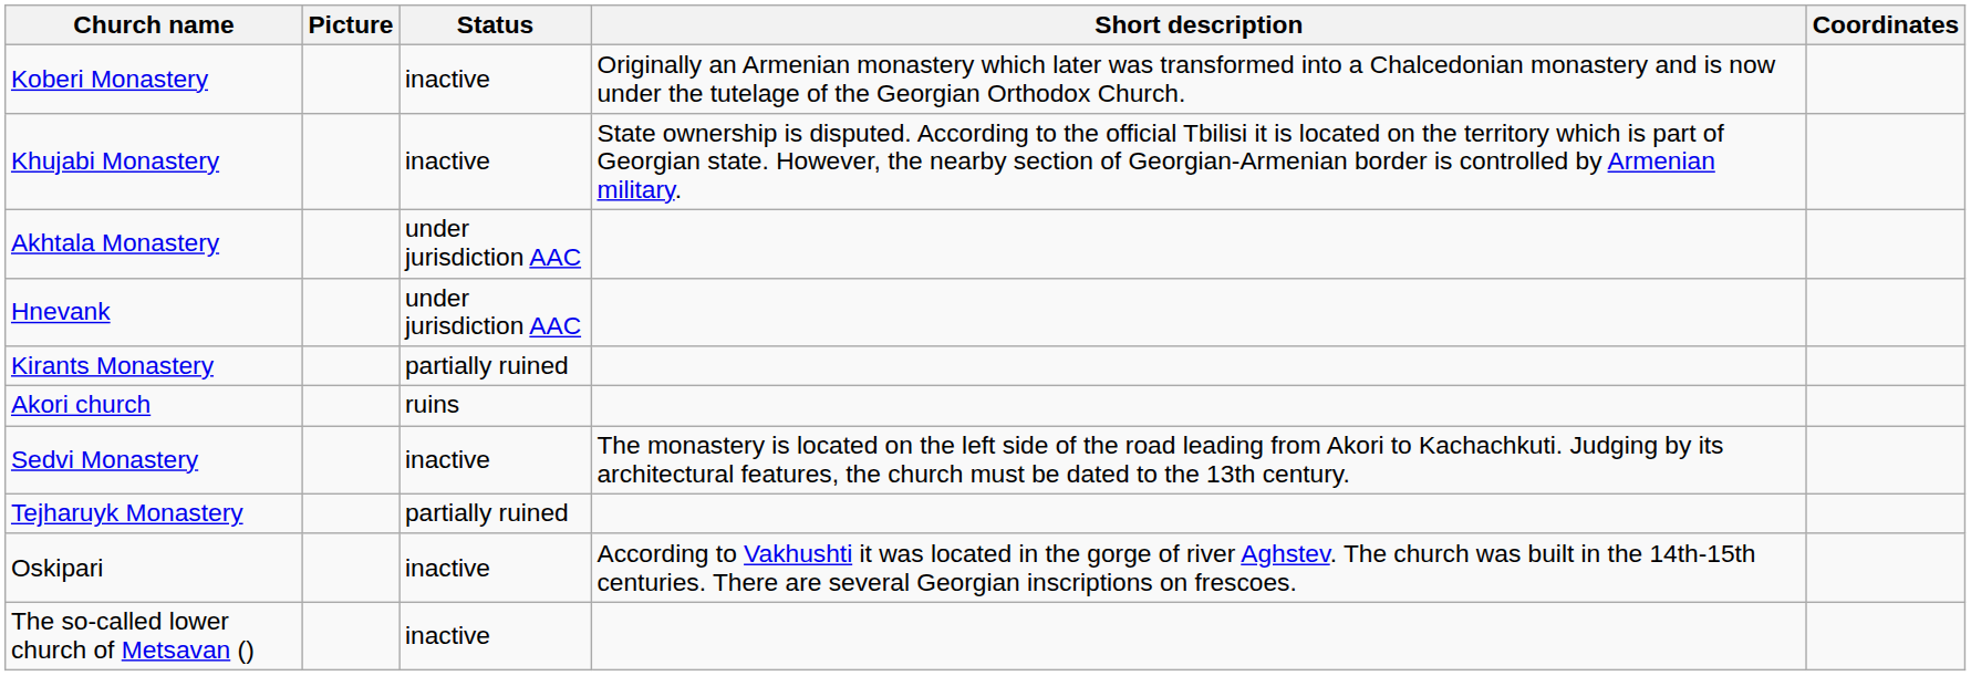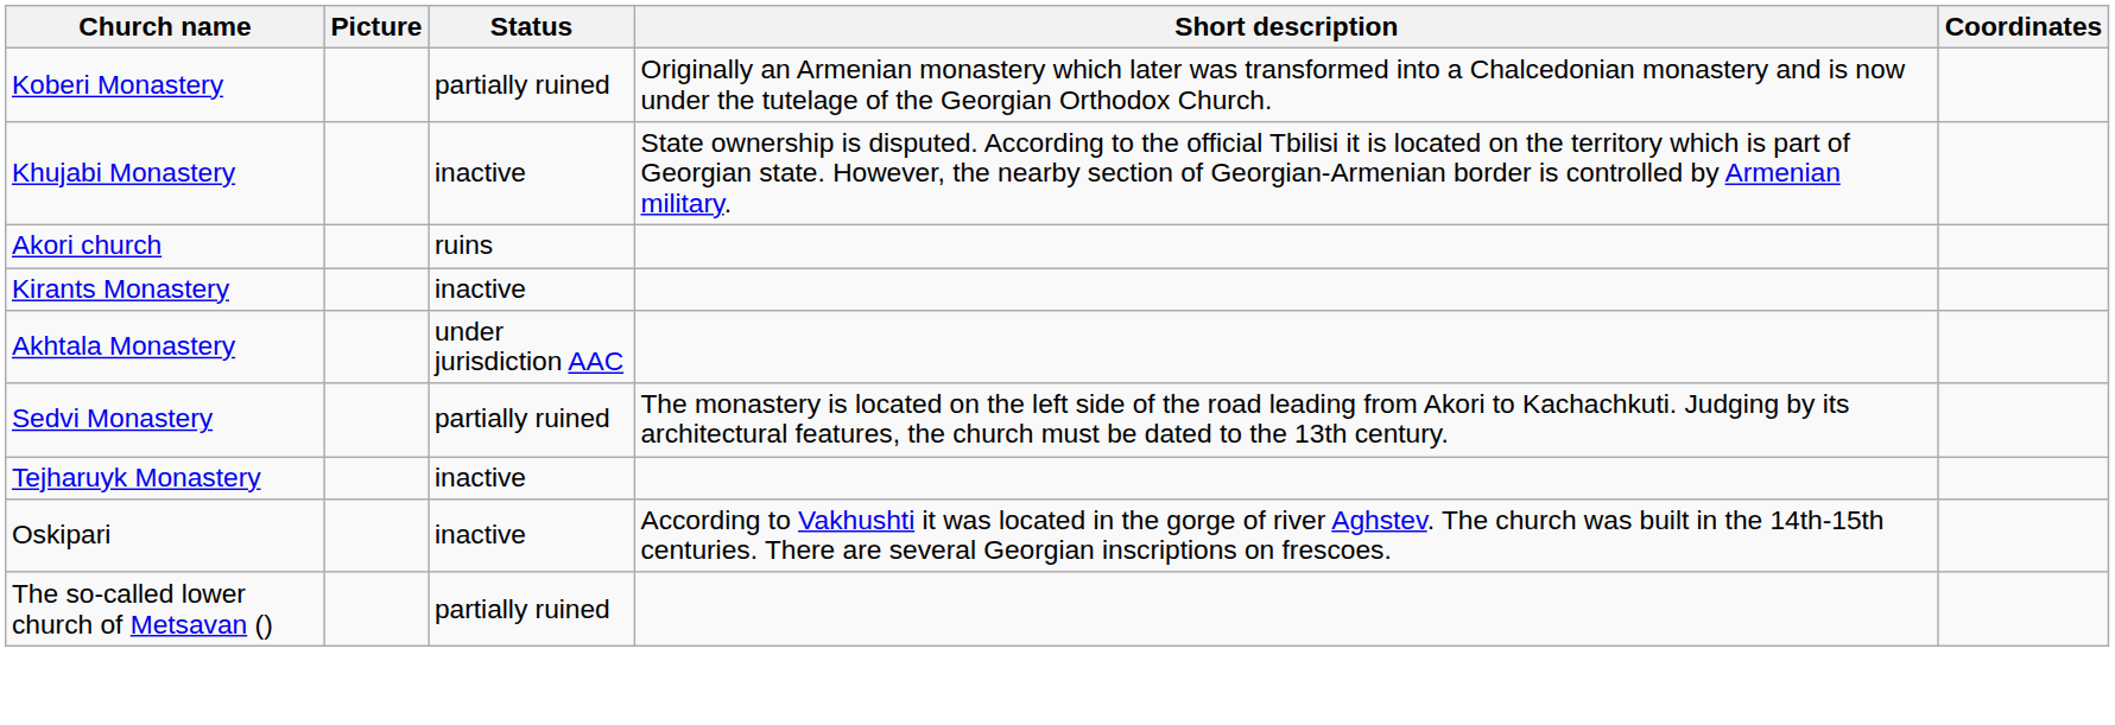Koberi Monastery | Status: inactive -> partially ruined
rows swapped: Akhtala Monastery <-> Akori church
- row: Hnevank | under jurisdiction AAC
Kirants Monastery | Status: partially ruined -> inactive
Sedvi Monastery | Status: inactive -> partially ruined
Tejharuyk Monastery | Status: partially ruined -> inactive
The so-called lower church of Metsavan () | Status: inactive -> partially ruined
